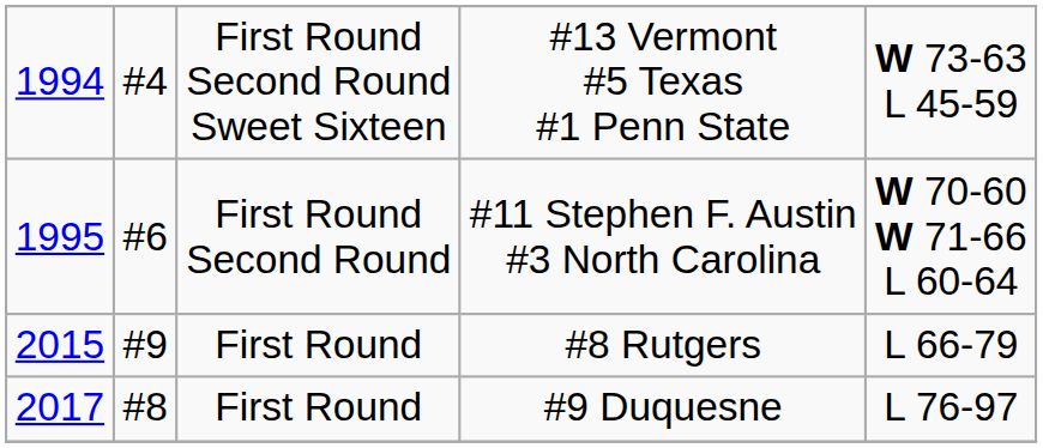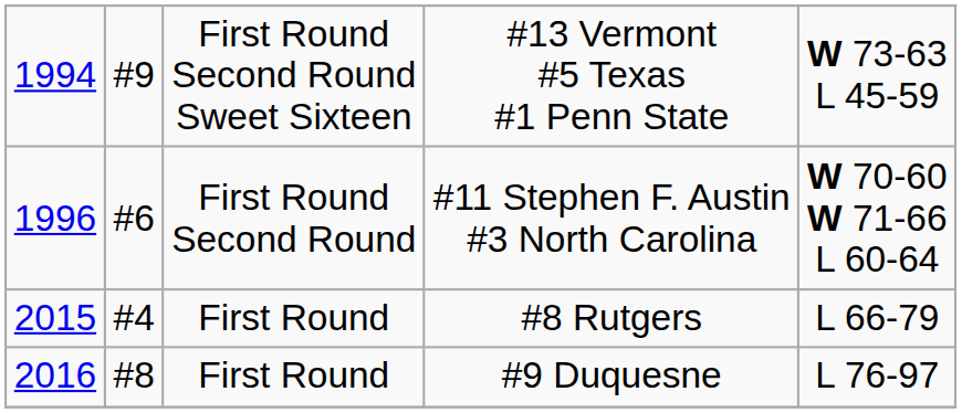#13 Vermont #5 Texas #1 Penn State | column 2: #4 -> #9
#11 Stephen F. Austin #3 North Carolina | column 1: 1995 -> 1996
#8 Rutgers | column 2: #9 -> #4
#9 Duquesne | column 1: 2017 -> 2016
